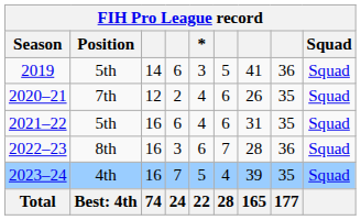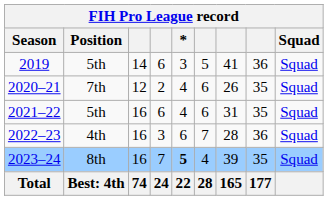2022–23 | Position: 8th -> 4th
2023–24 | Position: 4th -> 8th
2023–24 | *: normal -> bold
